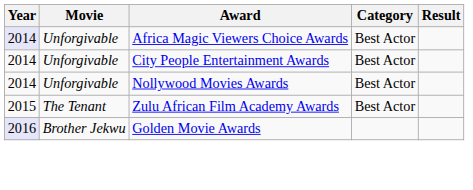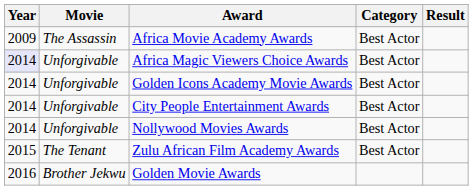+ row: 2009 | The Assassin | Africa Movie Academy Awards | Best Actor
+ row: 2014 | Unforgivable | Golden Icons Academy Movie Awards | Best Actor
Golden Movie Awards | Year: lavender background -> no background
